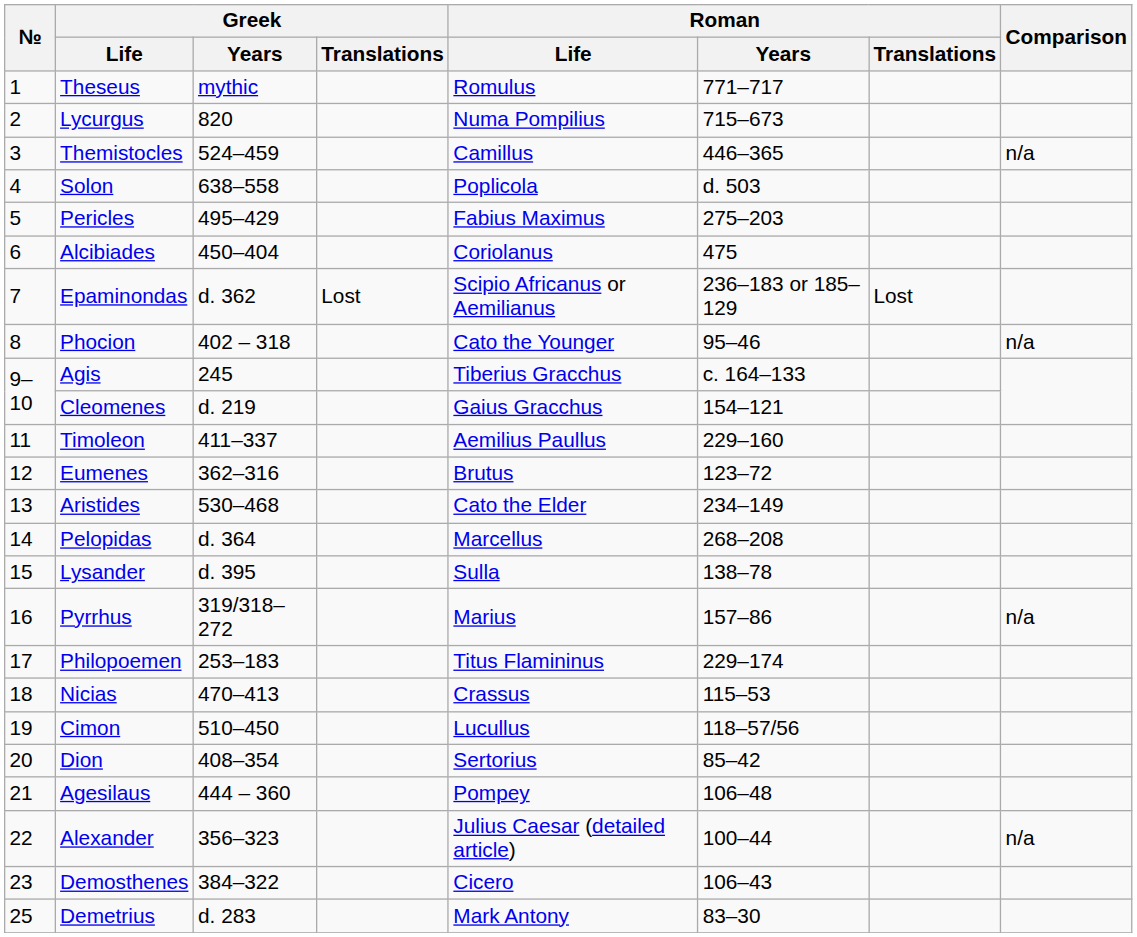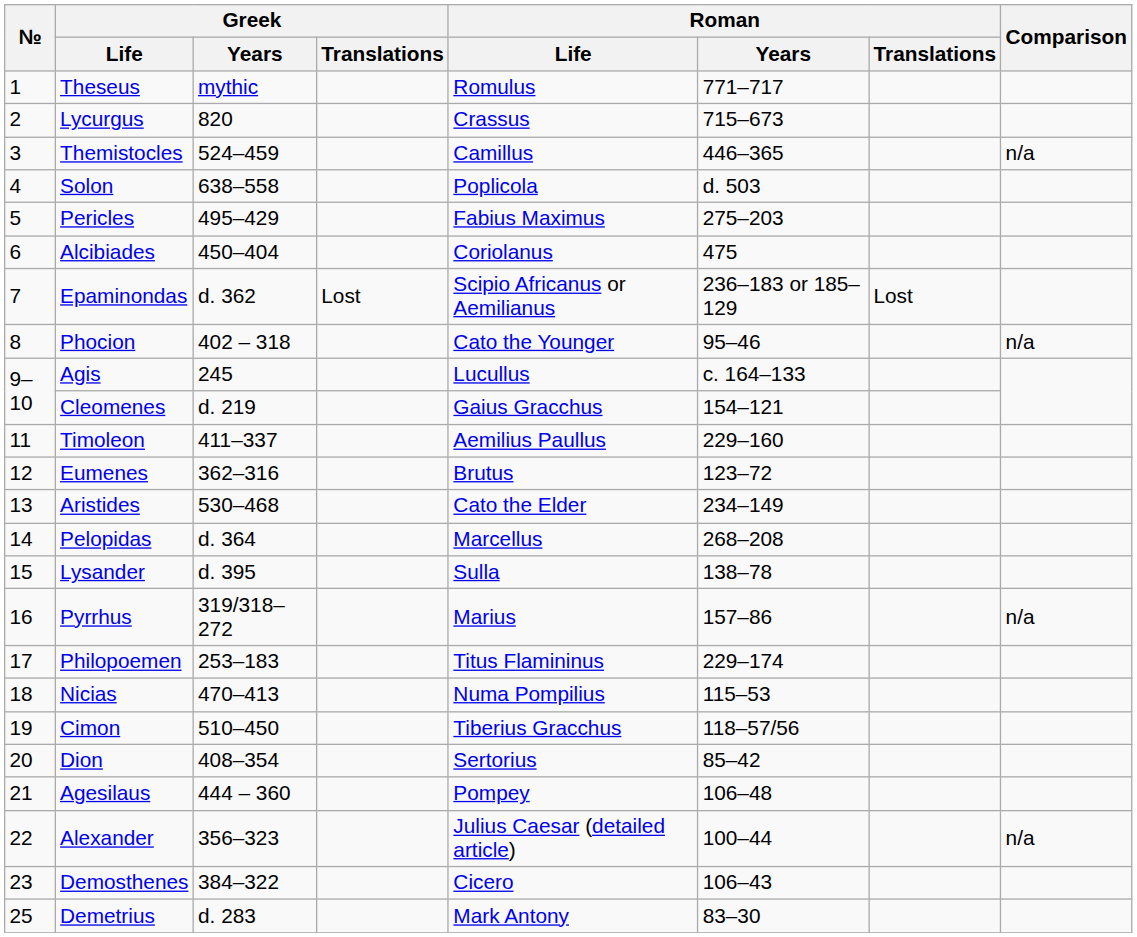Lycurgus | Roman / Life: Numa Pompilius -> Crassus
Agis | Roman / Life: Tiberius Gracchus -> Lucullus
Nicias | Roman / Life: Crassus -> Numa Pompilius
Cimon | Roman / Life: Lucullus -> Tiberius Gracchus
